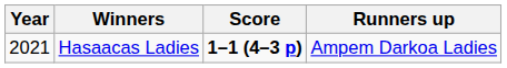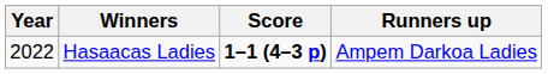Hasaacas Ladies | Year: 2021 -> 2022
